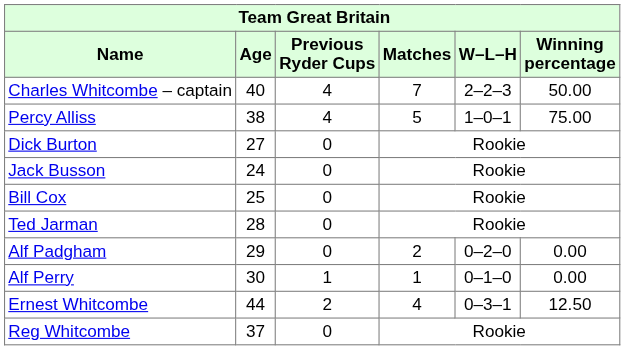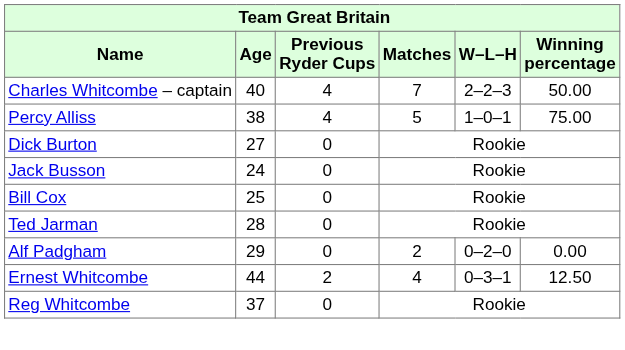- row: Alf Perry | 30 | 1 | 1 | 0–1–0 | 0.00
